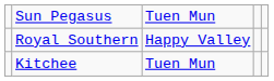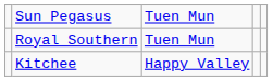Royal Southern | column 3: Happy Valley -> Tuen Mun
Kitchee | column 3: Tuen Mun -> Happy Valley
